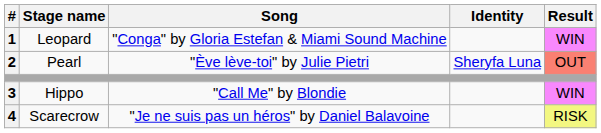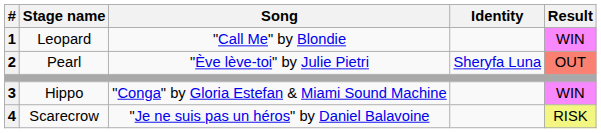Leopard | Song: "Conga" by Gloria Estefan & Miami Sound Machine -> "Call Me" by Blondie
Hippo | Song: "Call Me" by Blondie -> "Conga" by Gloria Estefan & Miami Sound Machine
